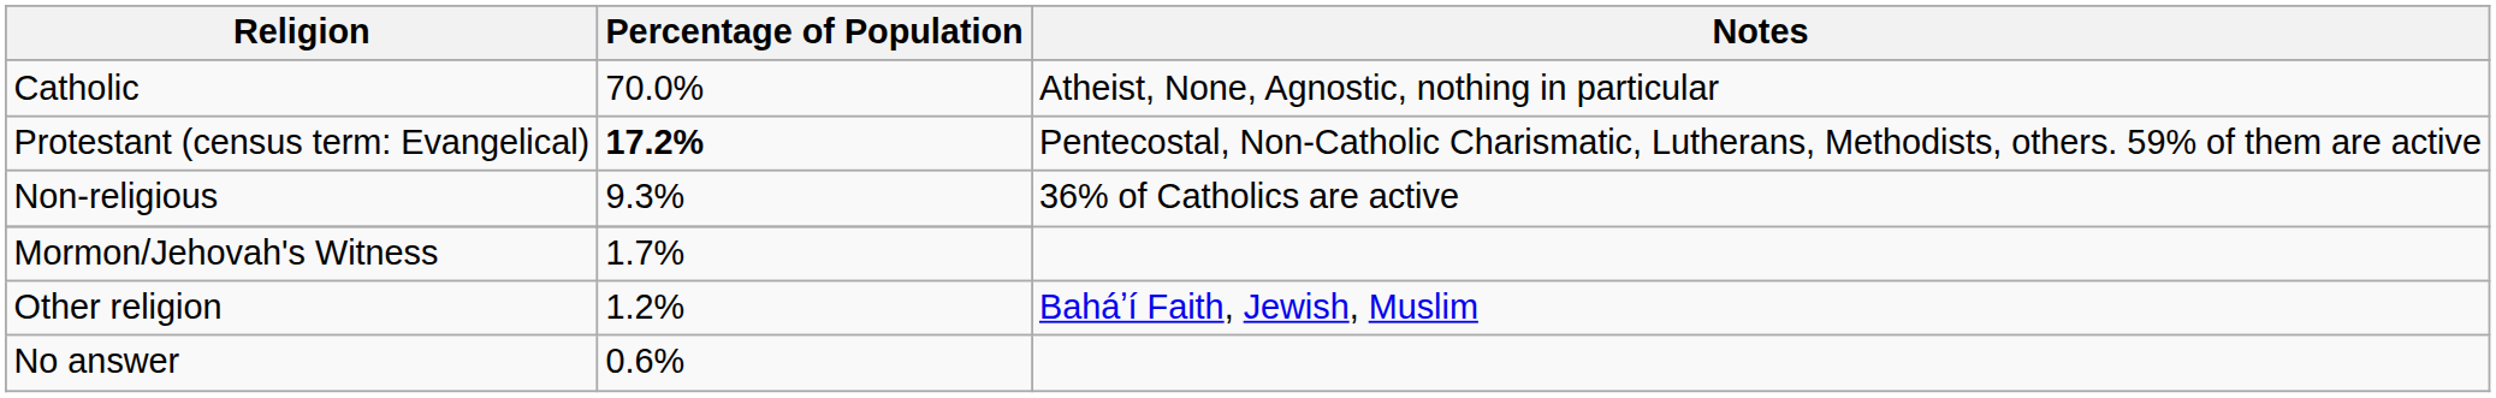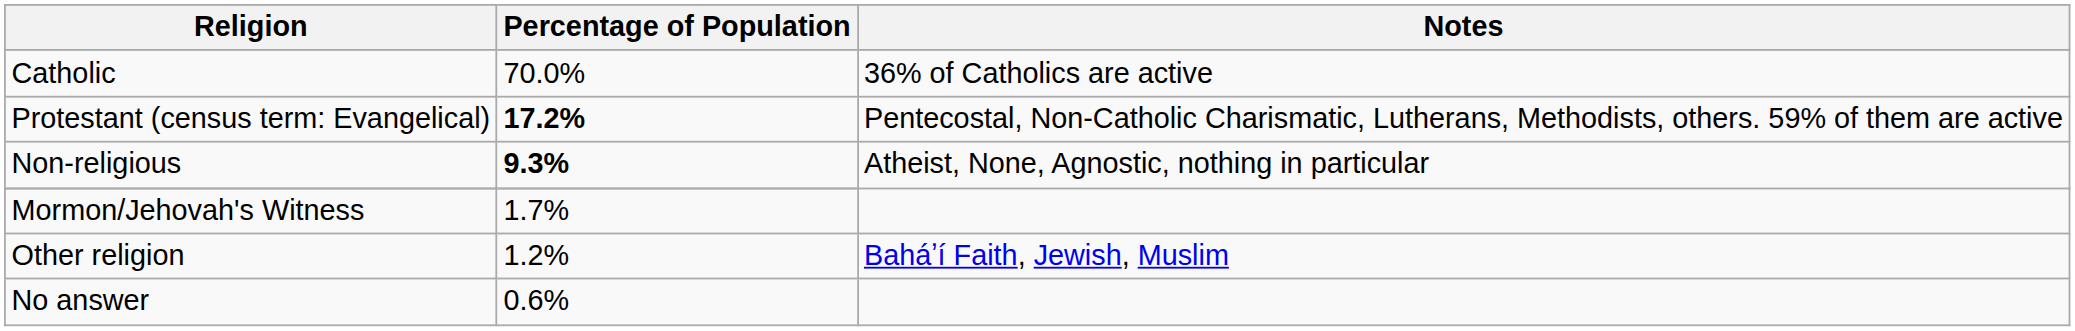Catholic | Notes: Atheist, None, Agnostic, nothing in particular -> 36% of Catholics are active
Non-religious | Percentage of Population: normal -> bold
Non-religious | Notes: 36% of Catholics are active -> Atheist, None, Agnostic, nothing in particular
